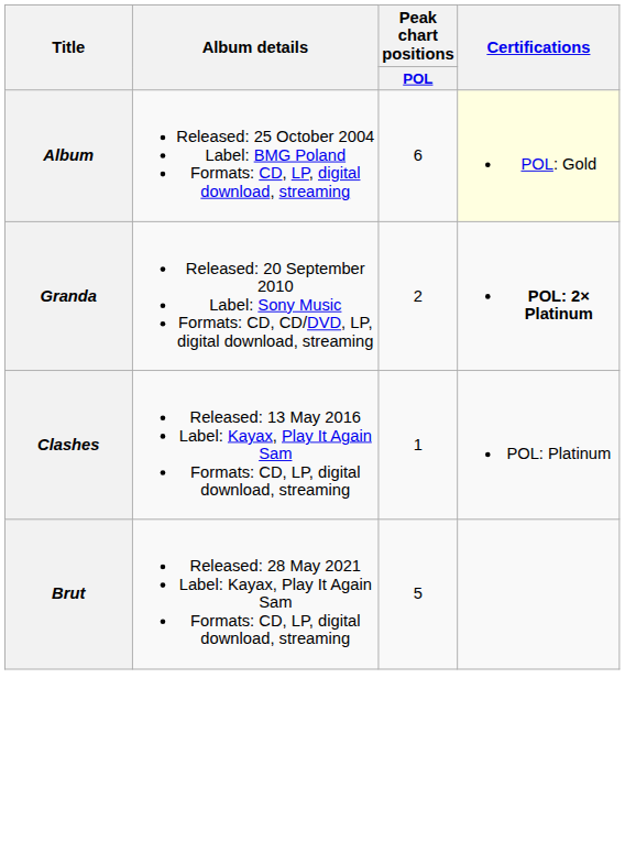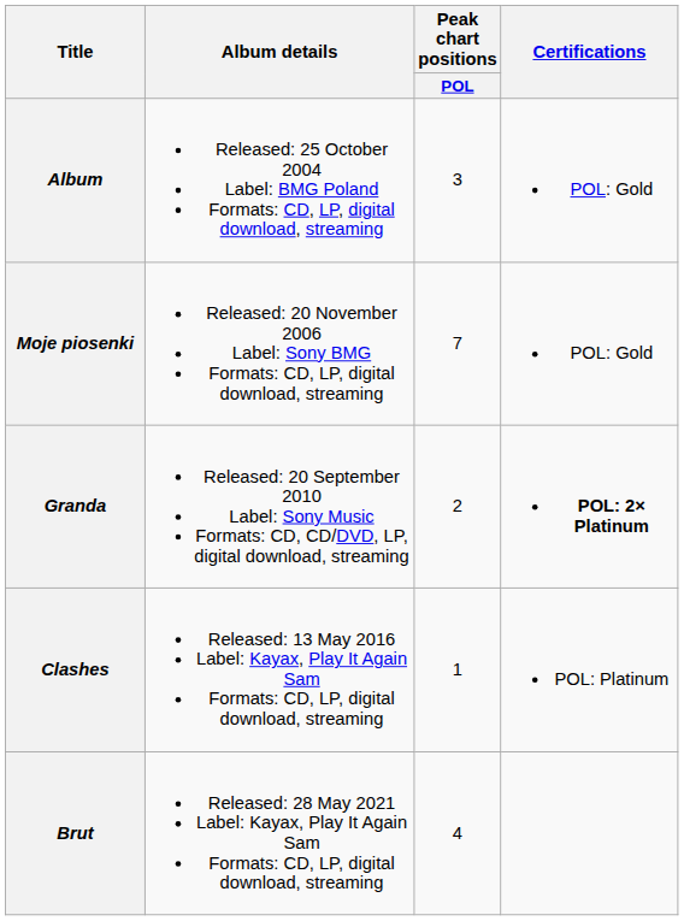Album | Peak chart positions / POL: 6 -> 3
Album | Certifications: lightyellow background -> no background
+ row: Moje piosenki | Released: 20 November 2006 Label: Sony BMG Formats: CD, LP, digital download, streaming | 7 | POL: Gold
Brut | Peak chart positions / POL: 5 -> 4
